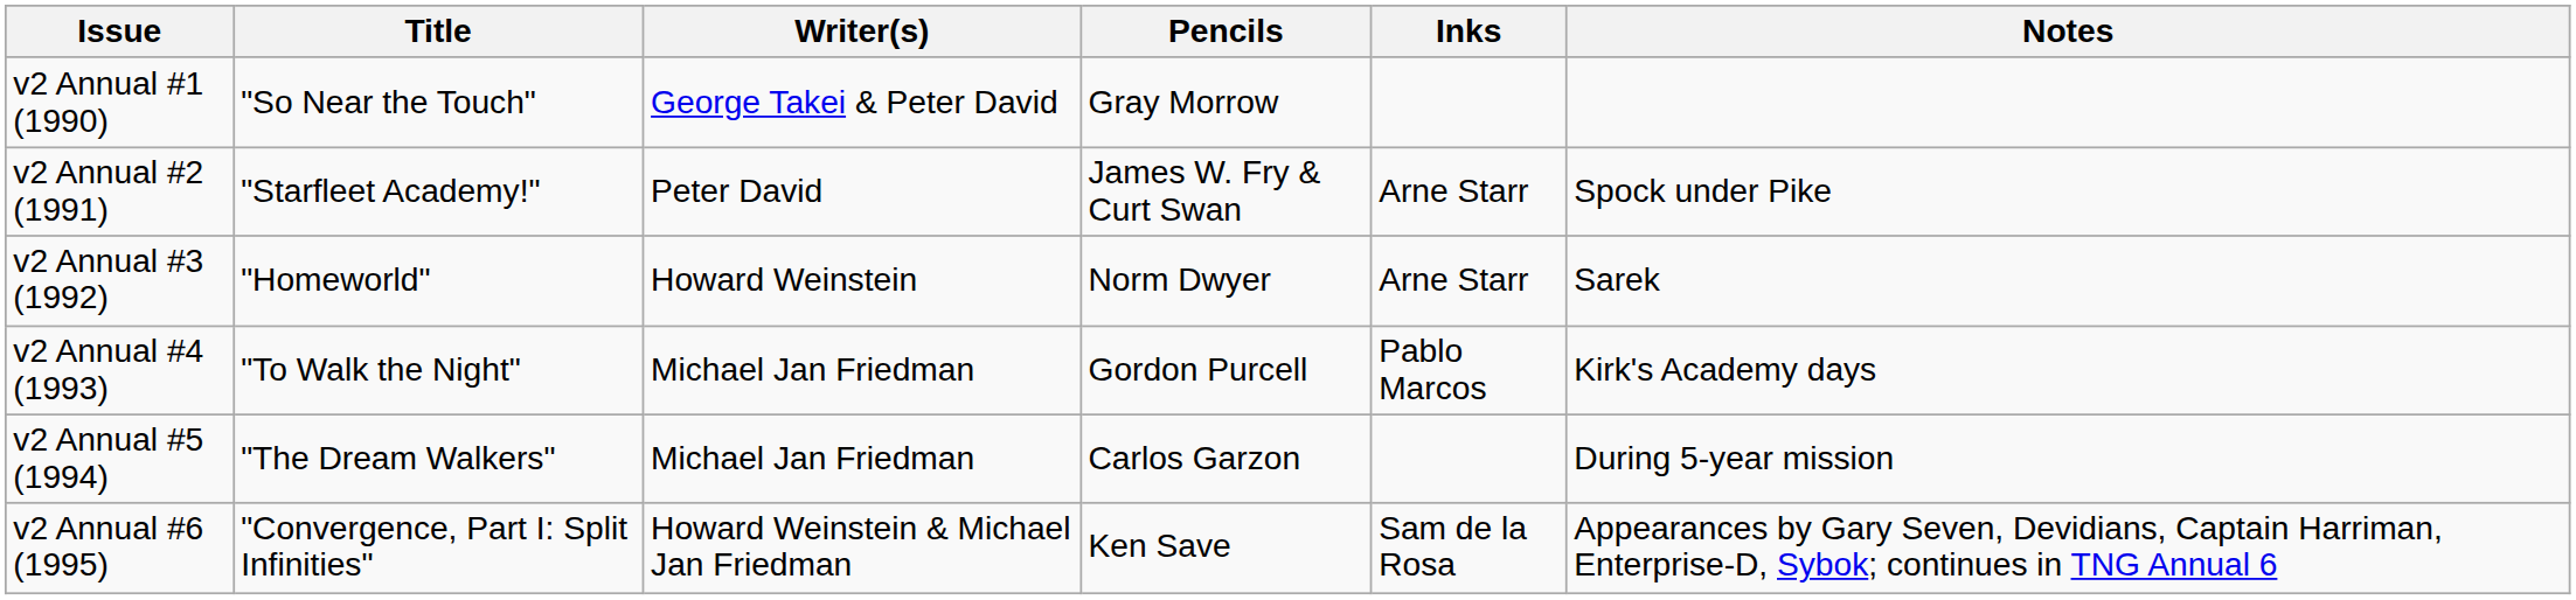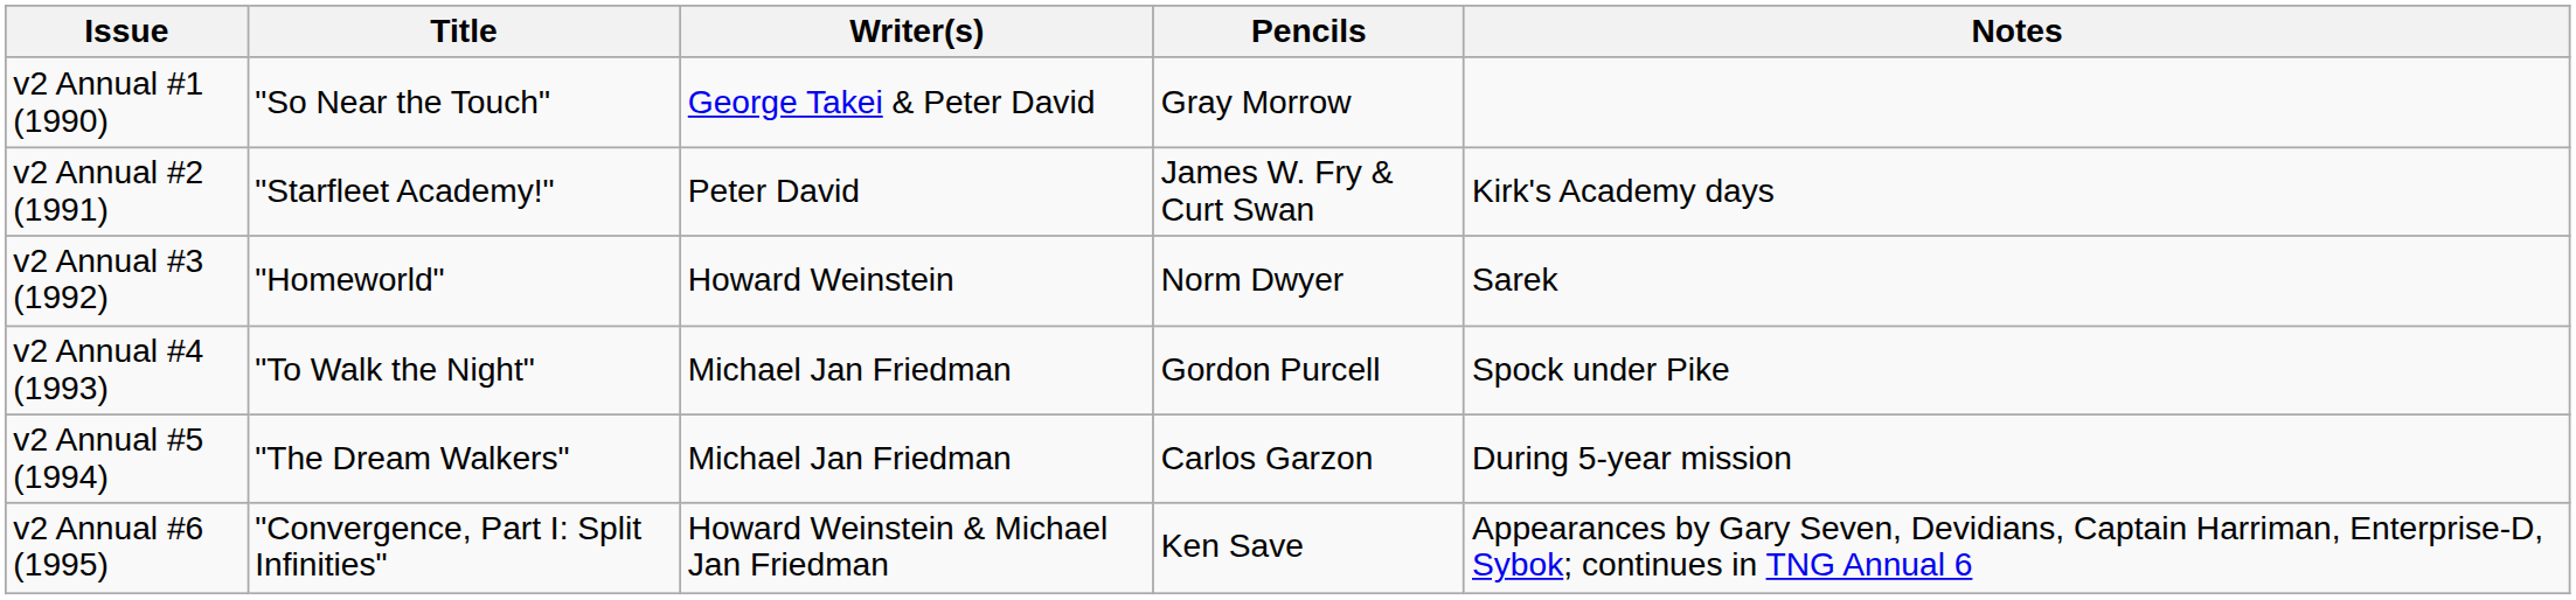- column: Inks | Arne Starr | Arne Starr | Pablo Marcos | Sam de la Rosa
v2 Annual #2 (1991) | Notes: Spock under Pike -> Kirk's Academy days
v2 Annual #4 (1993) | Notes: Kirk's Academy days -> Spock under Pike
